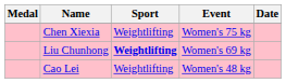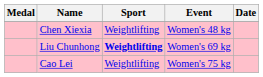Chen Xiexia | Event: Women's 75 kg -> Women's 48 kg
Cao Lei | Event: Women's 48 kg -> Women's 75 kg
